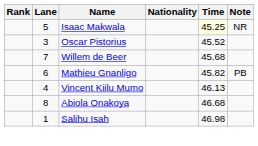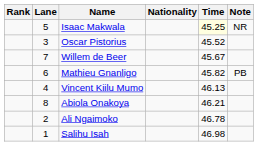Willem de Beer | Time: 45.68 -> 45.67
Abiola Onakoya | Time: 46.68 -> 46.21
+ row: 2 | Ali Ngaimoko | 46.78
